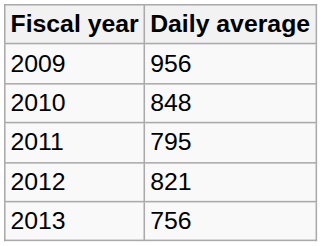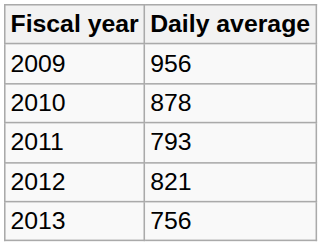2010 | Daily average: 848 -> 878
2011 | Daily average: 795 -> 793
